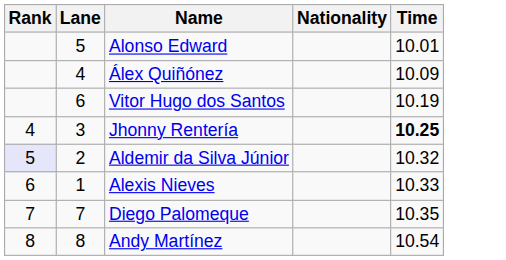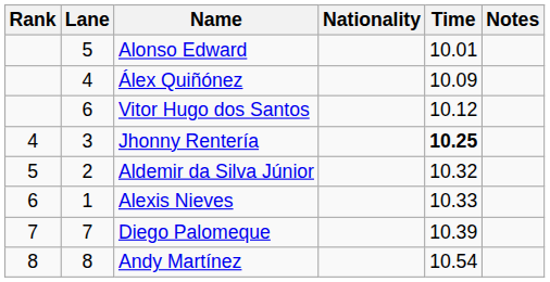+ column: Notes
Vitor Hugo dos Santos | Time: 10.19 -> 10.12
Aldemir da Silva Júnior | Rank: lavender background -> no background
Diego Palomeque | Time: 10.35 -> 10.39
